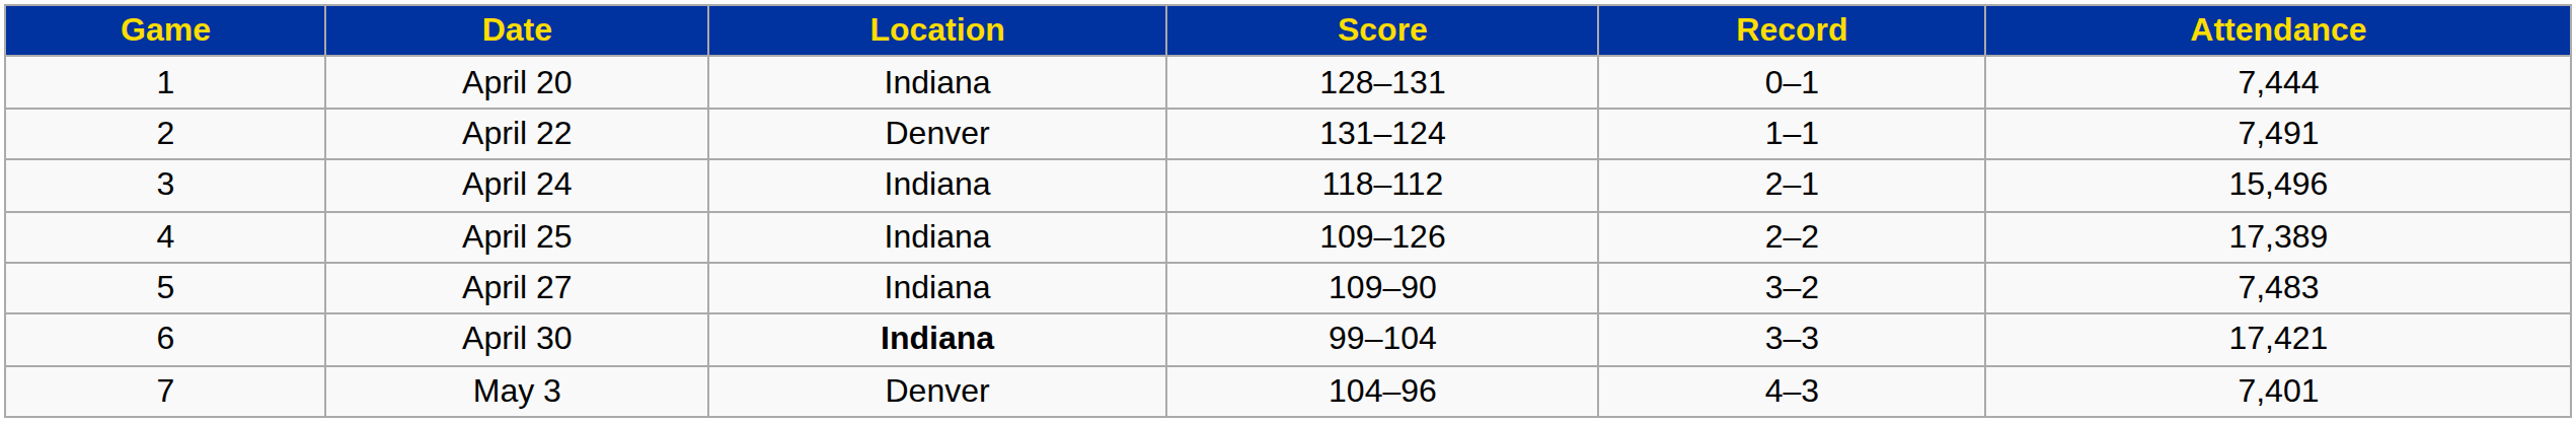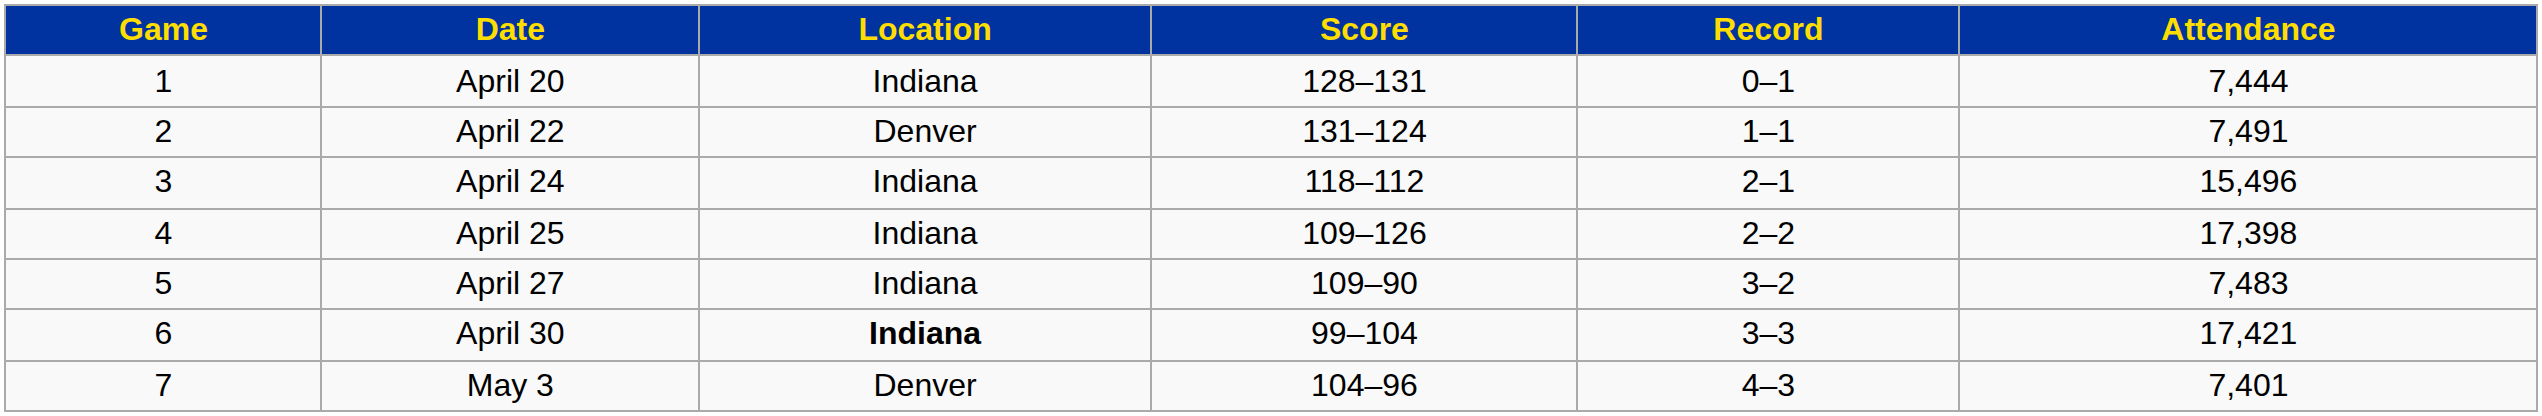April 25 | Attendance: 17,389 -> 17,398
